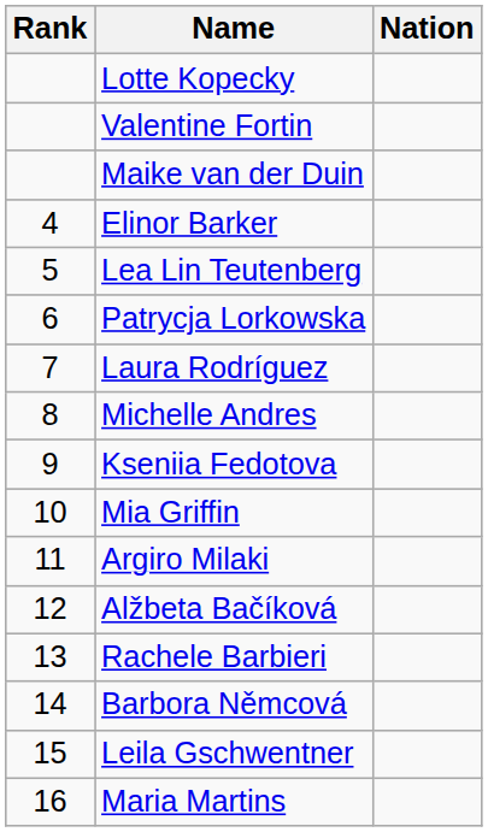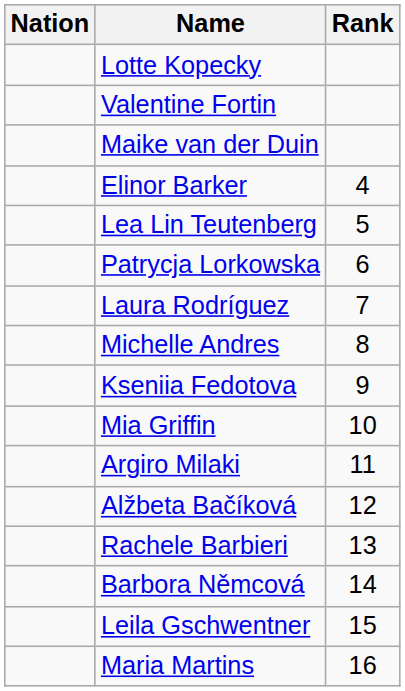columns swapped: Rank <-> Nation
